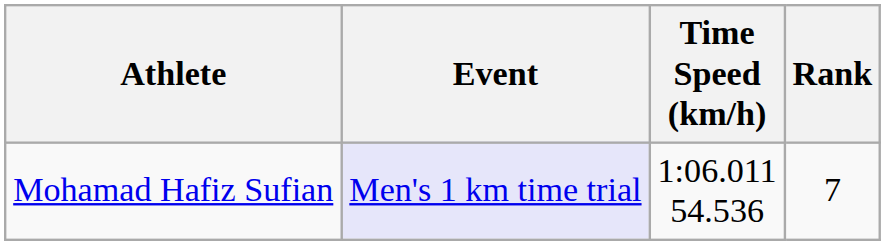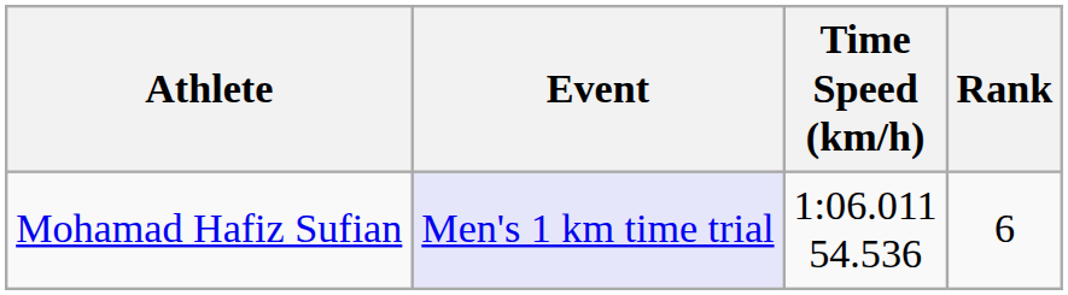Mohamad Hafiz Sufian | Rank: 7 -> 6
